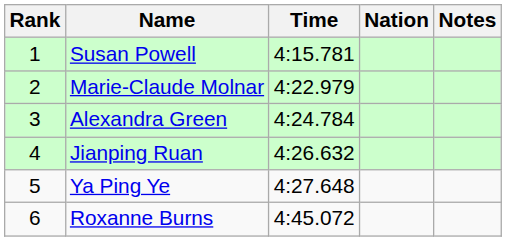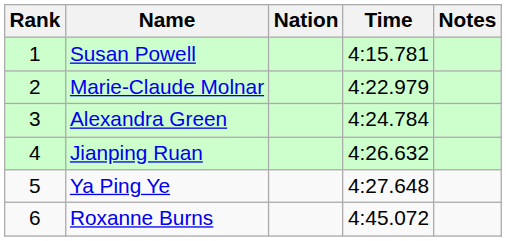columns swapped: Nation <-> Time
